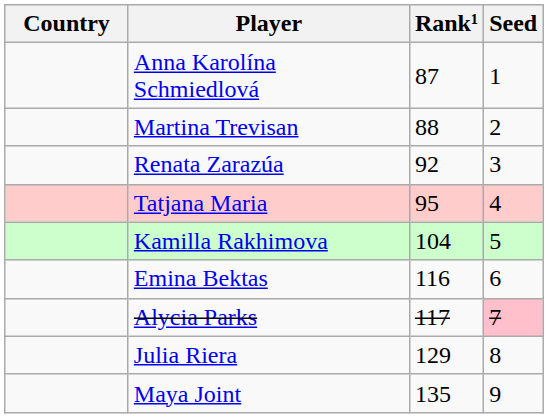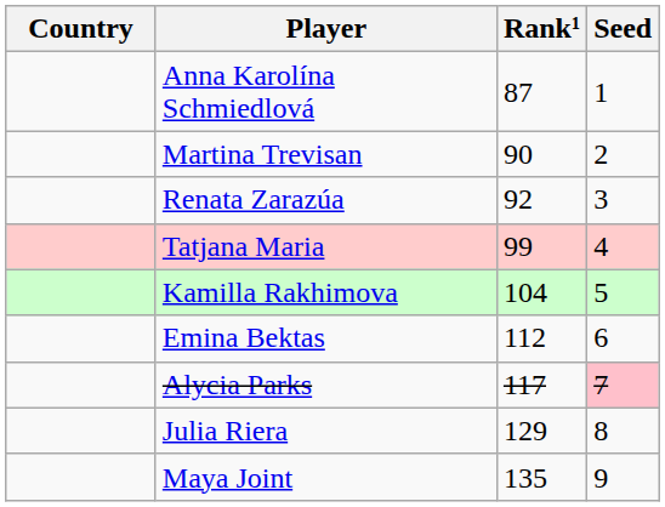Martina Trevisan | Rank¹: 88 -> 90
Tatjana Maria | Rank¹: 95 -> 99
Emina Bektas | Rank¹: 116 -> 112
